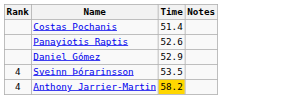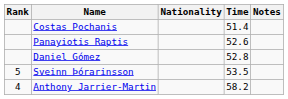+ column: Nationality
Daniel Gómez | Time: 52.9 -> 52.8
Sveinn Þórarinsson | Rank: 4 -> 5
Anthony Jarrier-Martin | Time: gold background -> no background
